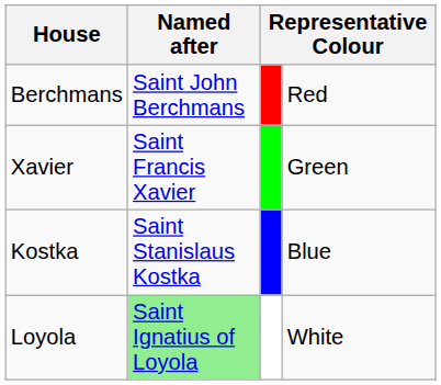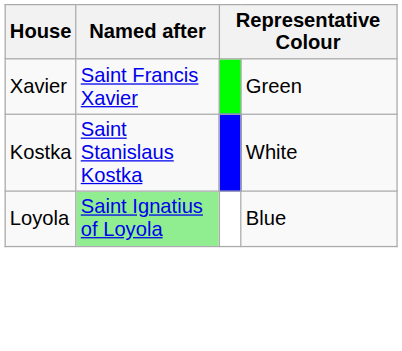- row: Berchmans | Saint John Berchmans | Red
Kostka | column 4: Blue -> White
Loyola | column 4: White -> Blue
